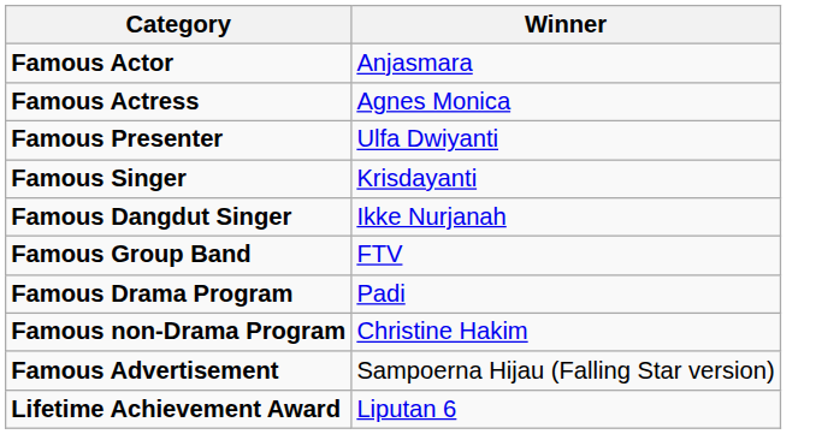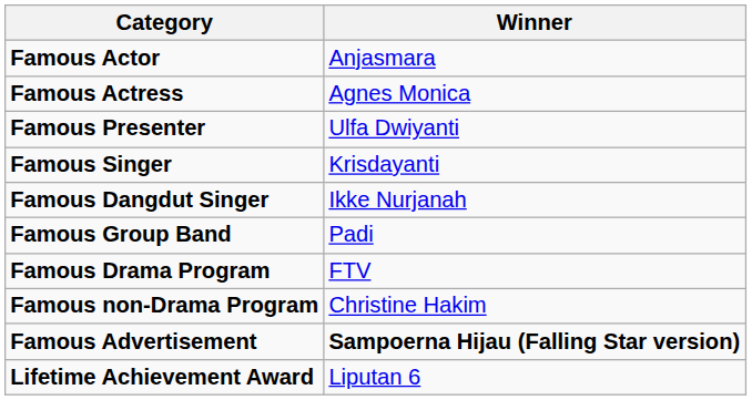Famous Group Band | Winner: FTV -> Padi
Famous Drama Program | Winner: Padi -> FTV
Famous Advertisement | Winner: normal -> bold
